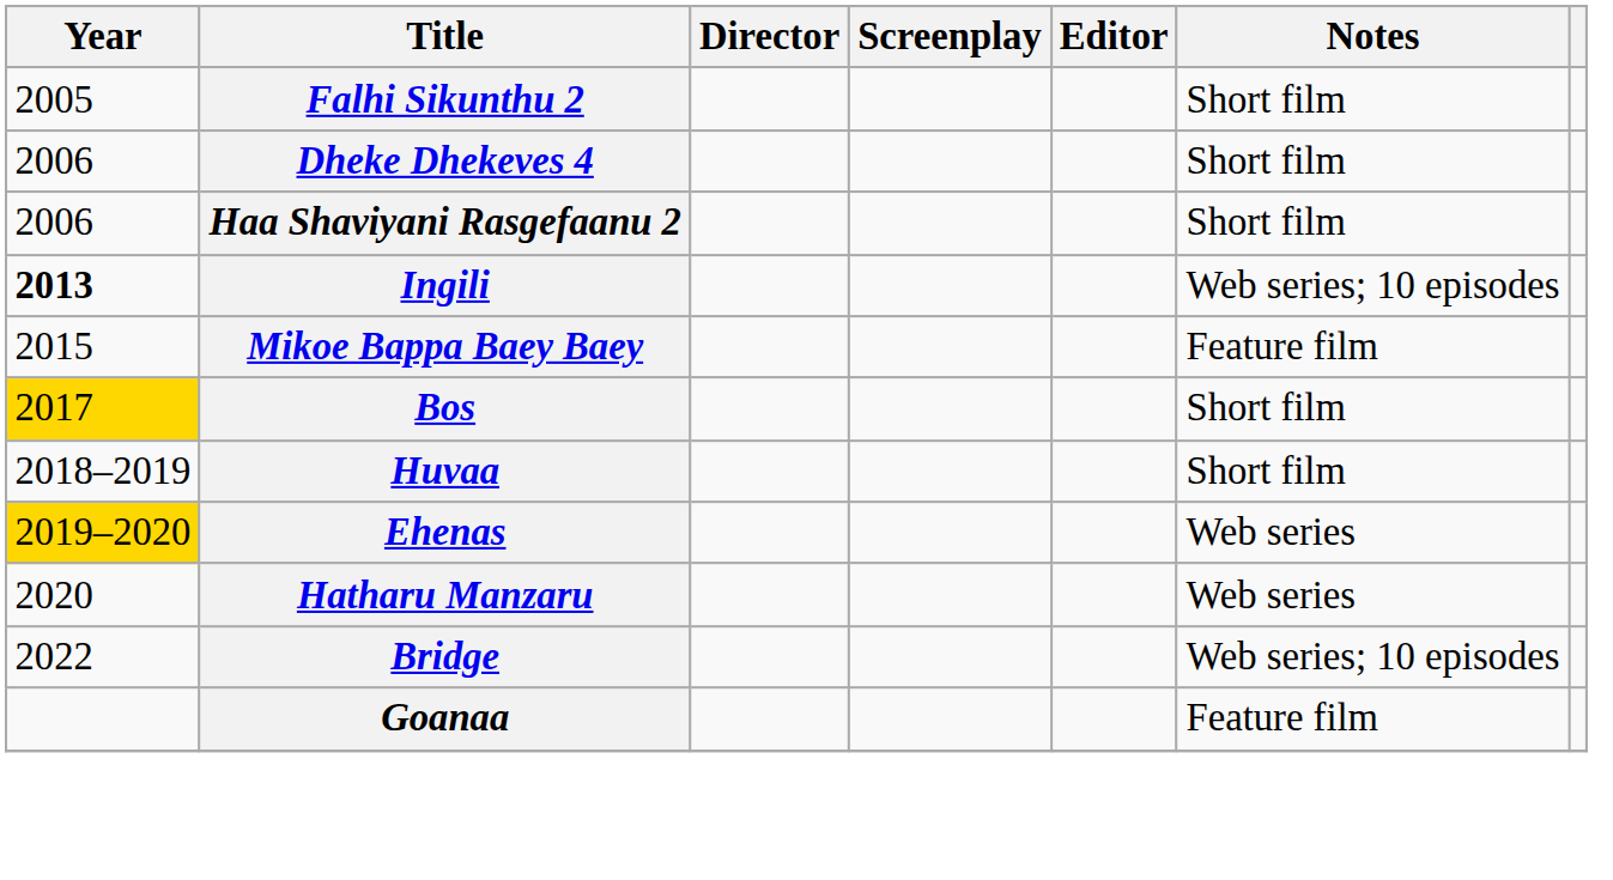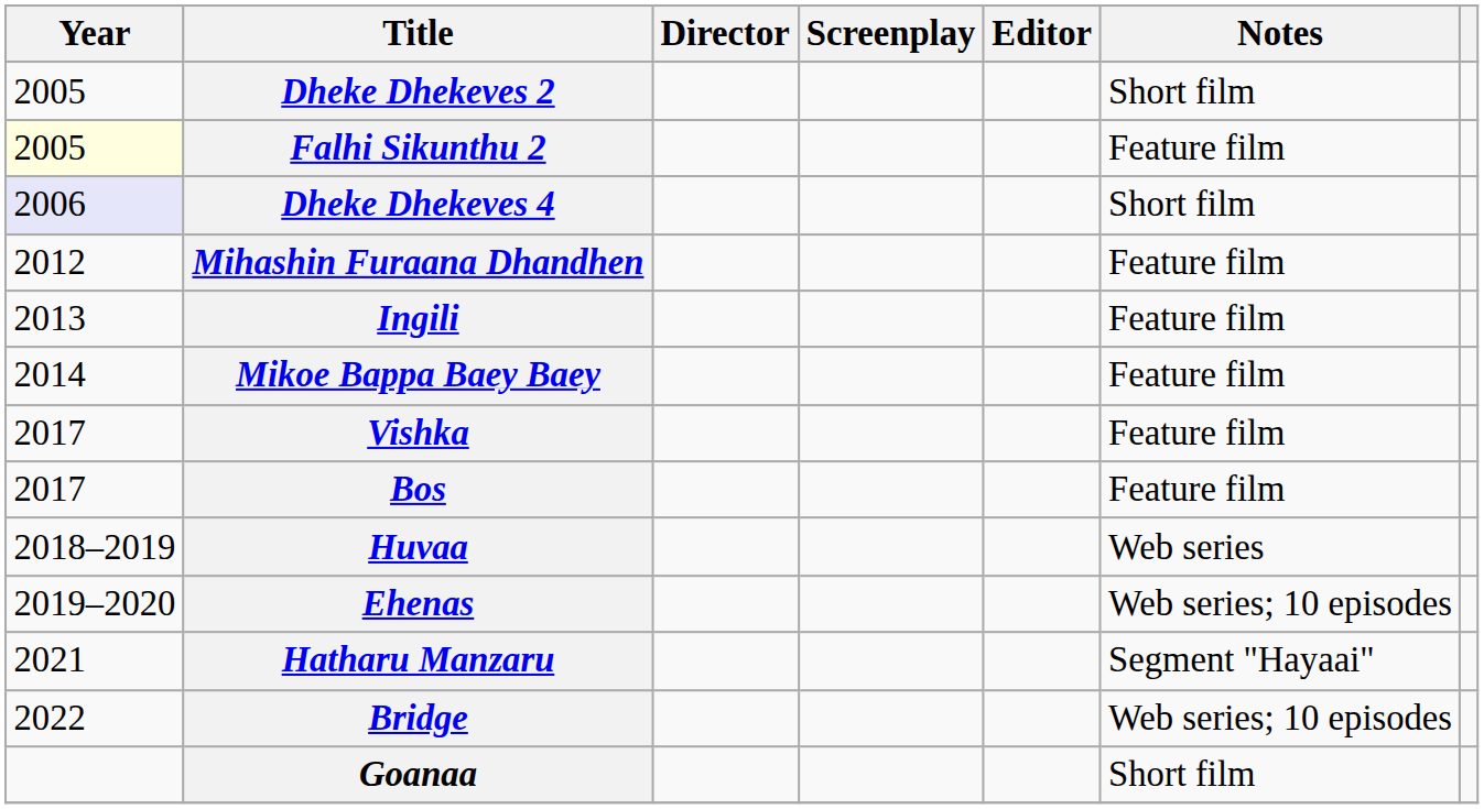+ row: 2005 | Dheke Dhekeves 2 | Short film
Falhi Sikunthu 2 | Year: no background -> lightyellow background
Falhi Sikunthu 2 | Notes: Short film -> Feature film
Dheke Dhekeves 4 | Year: no background -> lavender background
- row: 2006 | Haa Shaviyani Rasgefaanu 2 | Short film
+ row: 2012 | Mihashin Furaana Dhandhen | Feature film
Ingili | Year: bold -> normal
Ingili | Notes: Web series; 10 episodes -> Feature film
Mikoe Bappa Baey Baey | Year: 2015 -> 2014
+ row: 2017 | Vishka | Feature film
Bos | Year: gold background -> no background
Bos | Notes: Short film -> Feature film
Huvaa | Notes: Short film -> Web series
Ehenas | Year: gold background -> no background
Ehenas | Notes: Web series -> Web series; 10 episodes
Hatharu Manzaru | Year: 2020 -> 2021
Hatharu Manzaru | Notes: Web series -> Segment "Hayaai"
Goanaa | Notes: Feature film -> Short film
